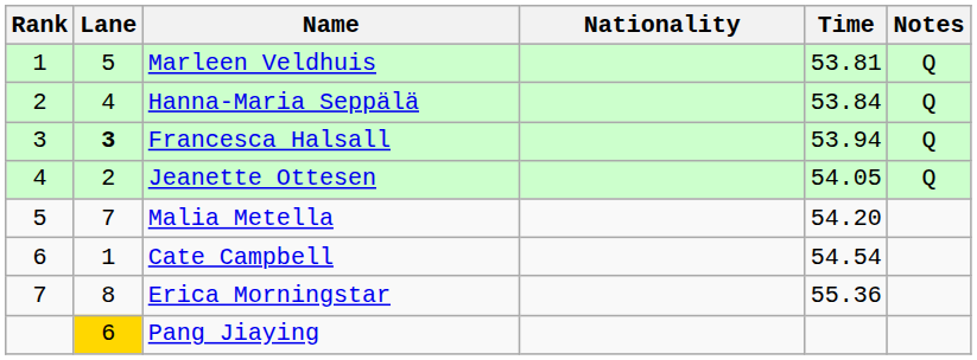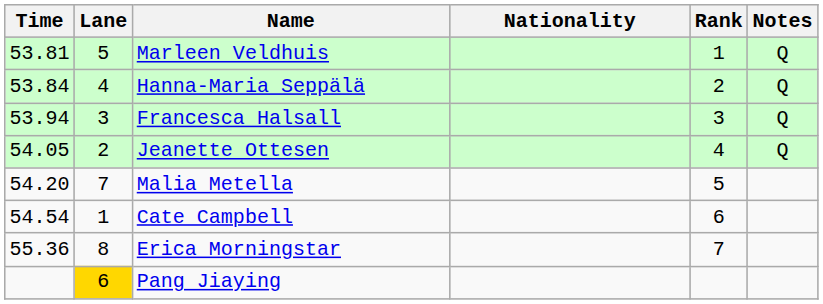columns swapped: Rank <-> Time
Francesca Halsall | Lane: bold -> normal
